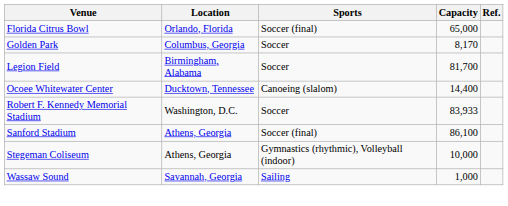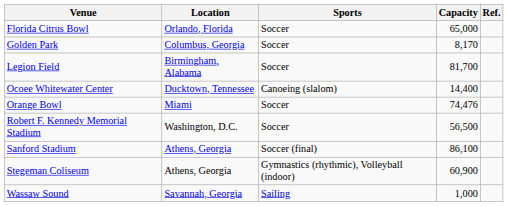Florida Citrus Bowl | Sports: Soccer (final) -> Soccer
+ row: Orange Bowl | Miami | Soccer | 74,476
Robert F. Kennedy Memorial Stadium | Capacity: 83,933 -> 56,500
Stegeman Coliseum | Capacity: 10,000 -> 60,900
